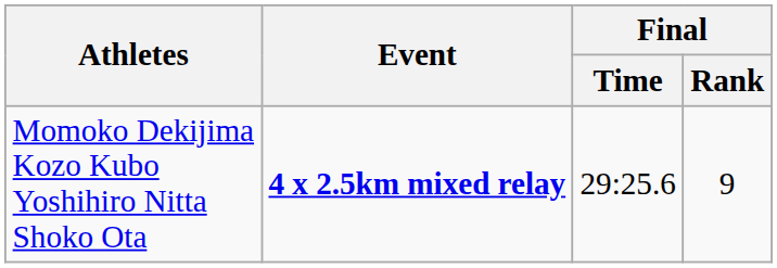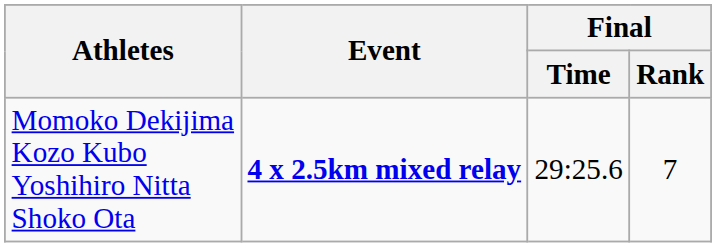Momoko Dekijima Kozo Kubo Yoshihiro Nitta Shoko Ota | Final / Rank: 9 -> 7
